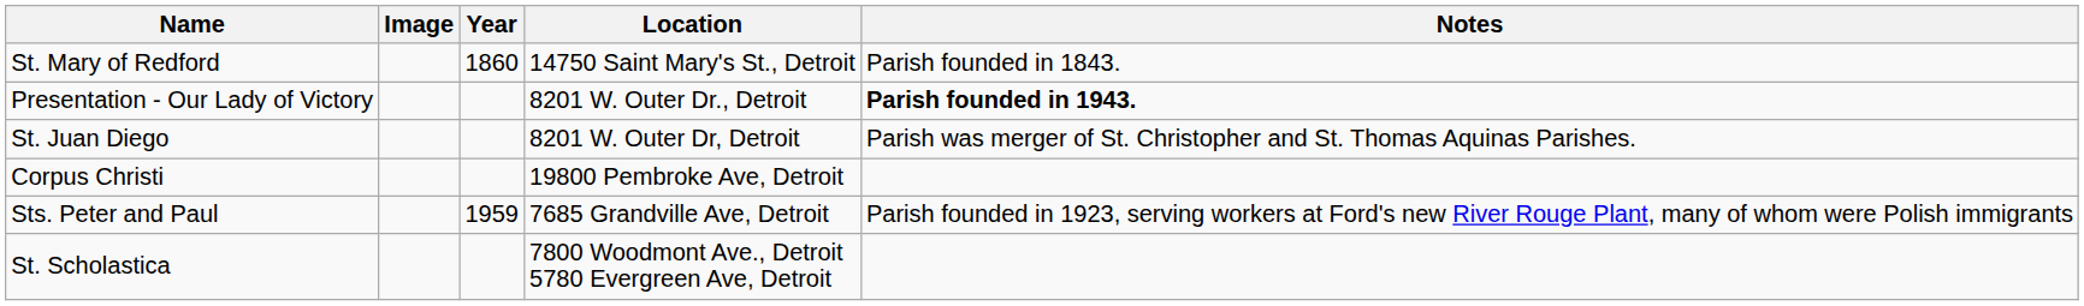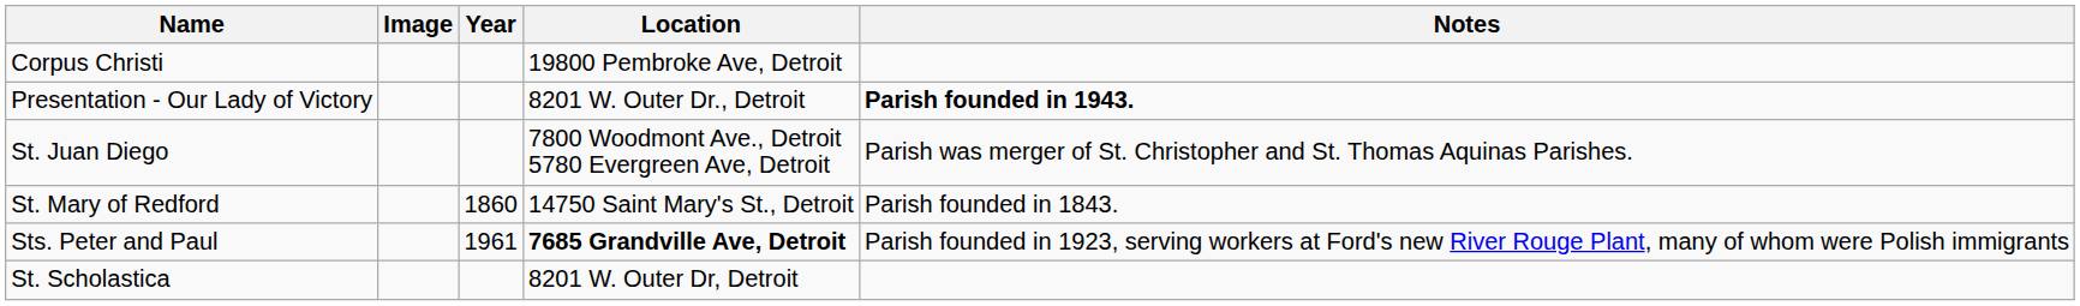rows swapped: Corpus Christi <-> St. Mary of Redford
St. Juan Diego | Location: 8201 W. Outer Dr, Detroit -> 7800 Woodmont Ave., Detroit 5780 Evergreen Ave, Detroit
Sts. Peter and Paul | Year: 1959 -> 1961
Sts. Peter and Paul | Location: normal -> bold
St. Scholastica | Location: 7800 Woodmont Ave., Detroit 5780 Evergreen Ave, Detroit -> 8201 W. Outer Dr, Detroit
